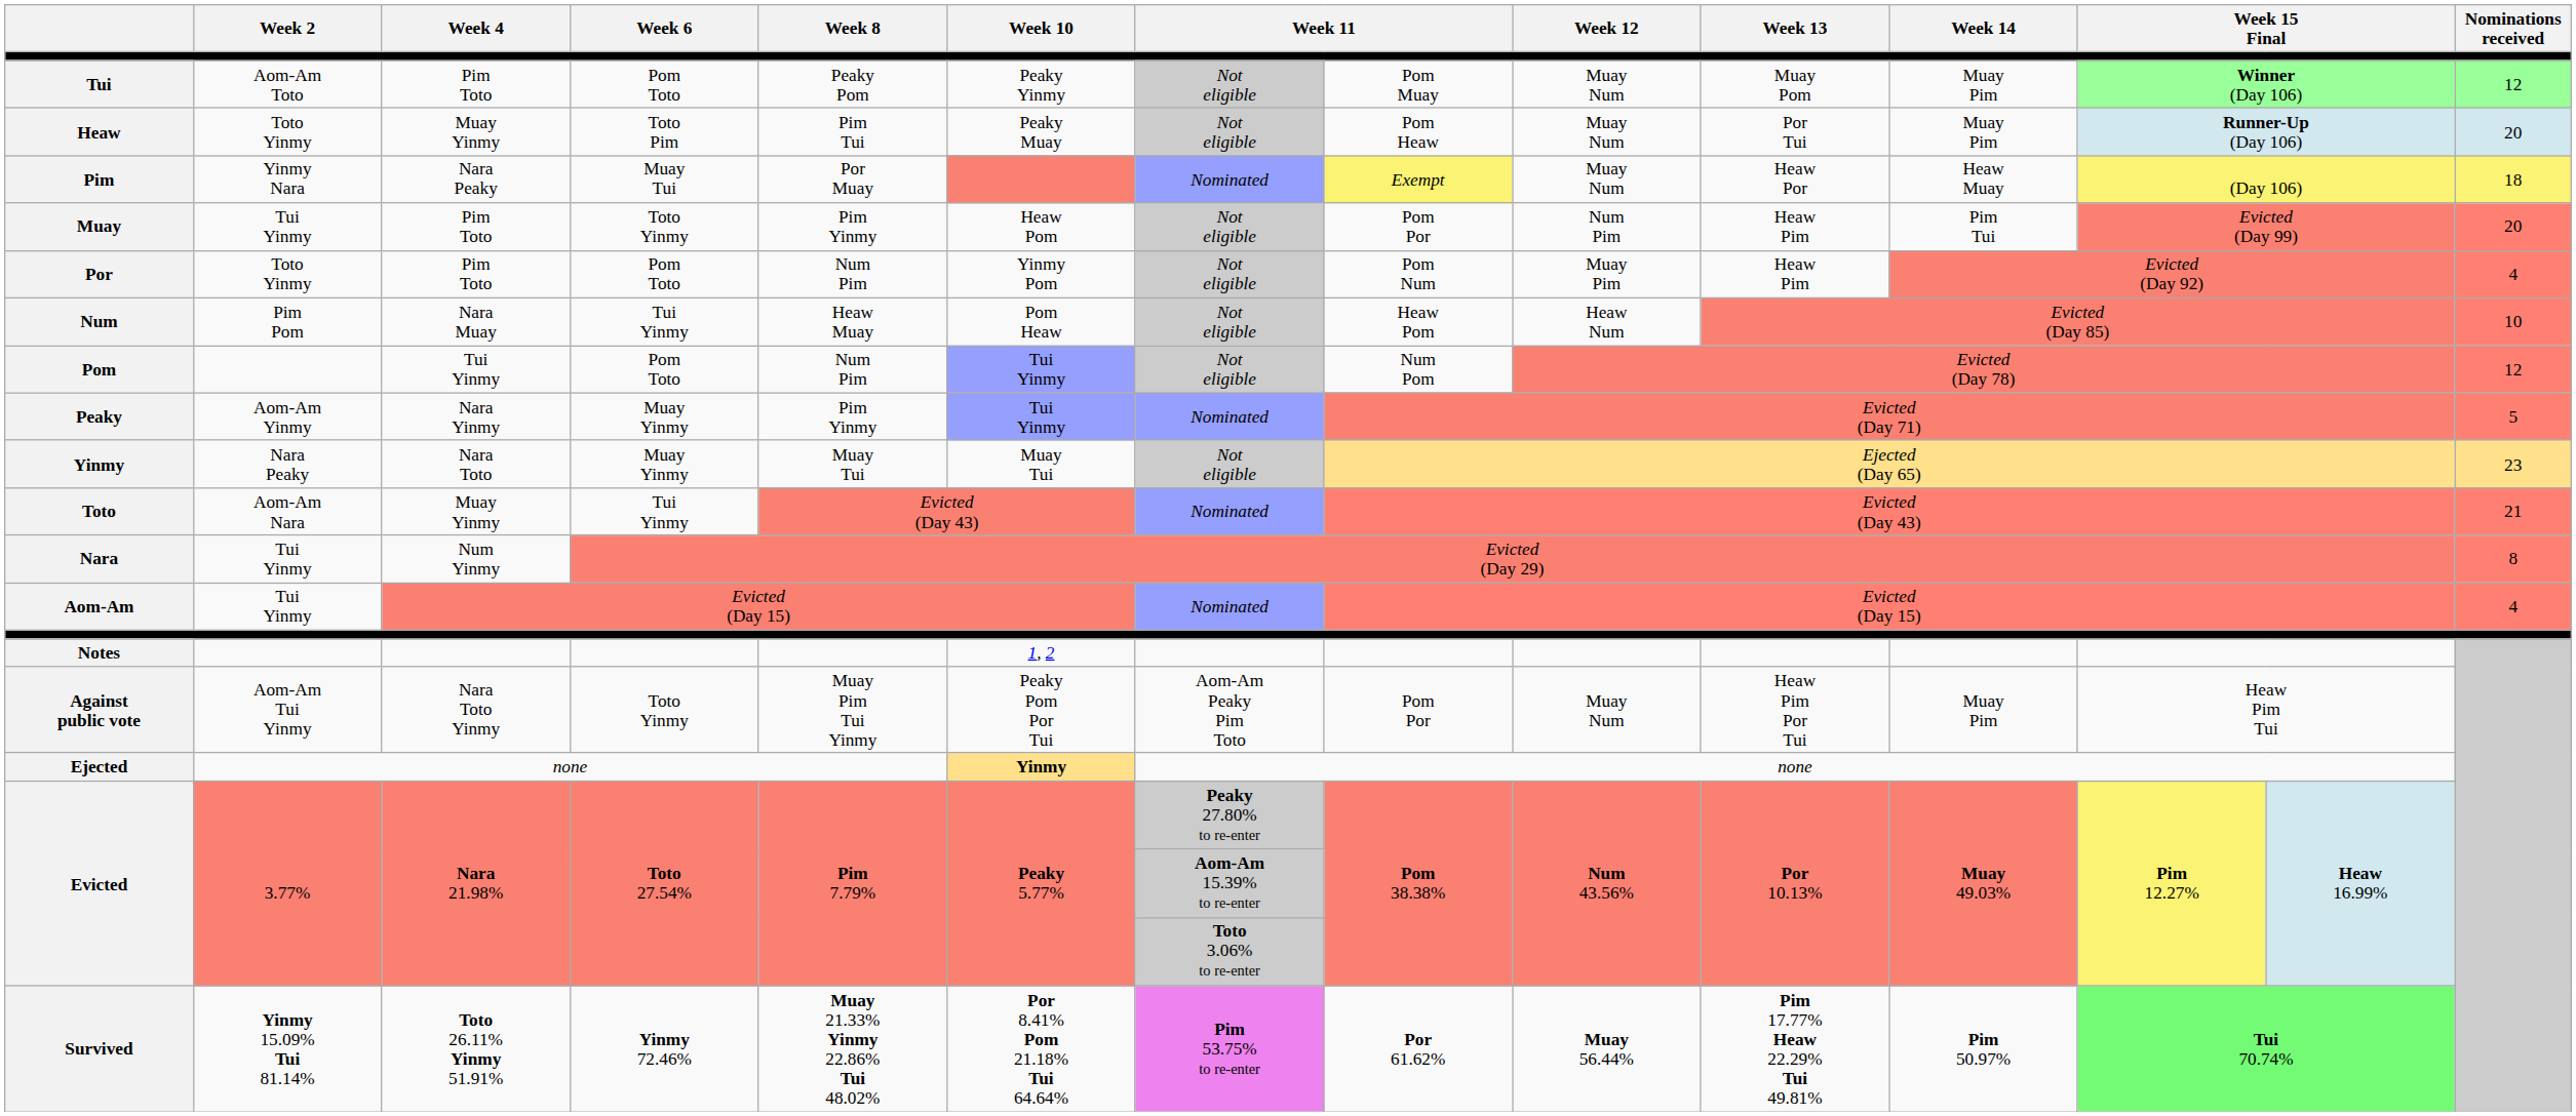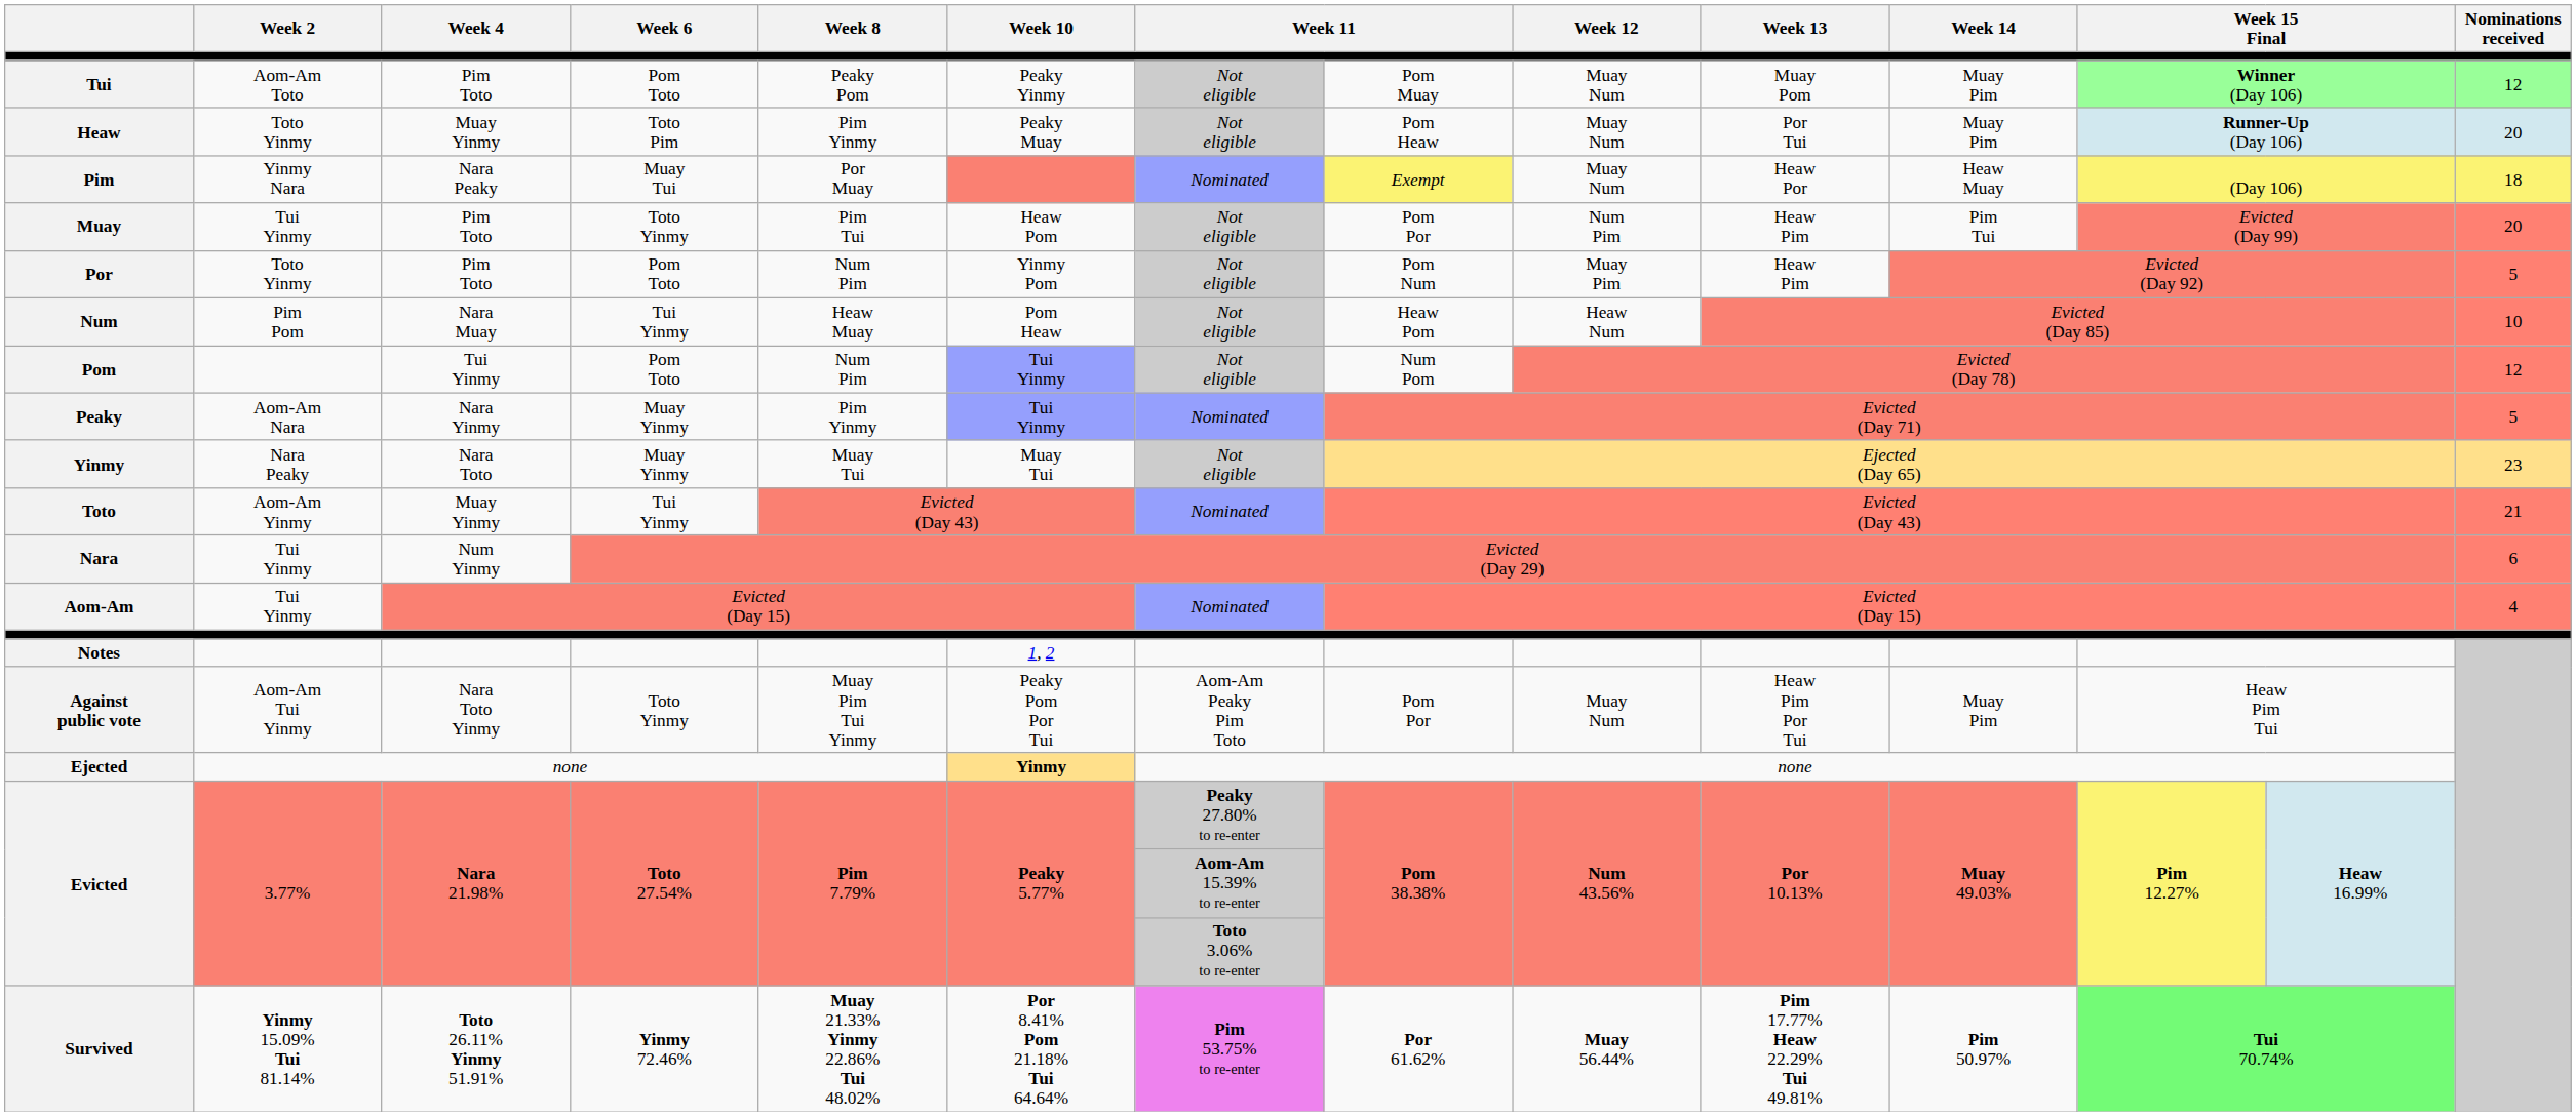Heaw | Week 8: Pim Tui -> Pim Yinmy
Muay | Week 8: Pim Yinmy -> Pim Tui
Por | Nominations received: 4 -> 5
Peaky | Week 2: Aom-Am Yinmy -> Aom-Am Nara
Toto | Week 2: Aom-Am Nara -> Aom-Am Yinmy
Nara | Nominations received: 8 -> 6
